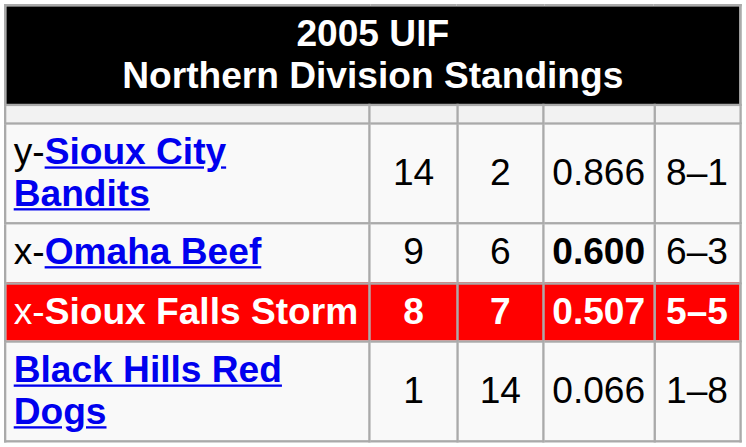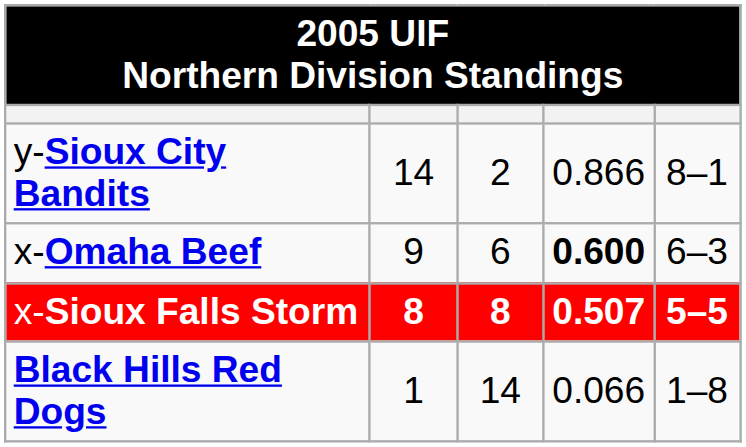x-Sioux Falls Storm | column 3: 7 -> 8
